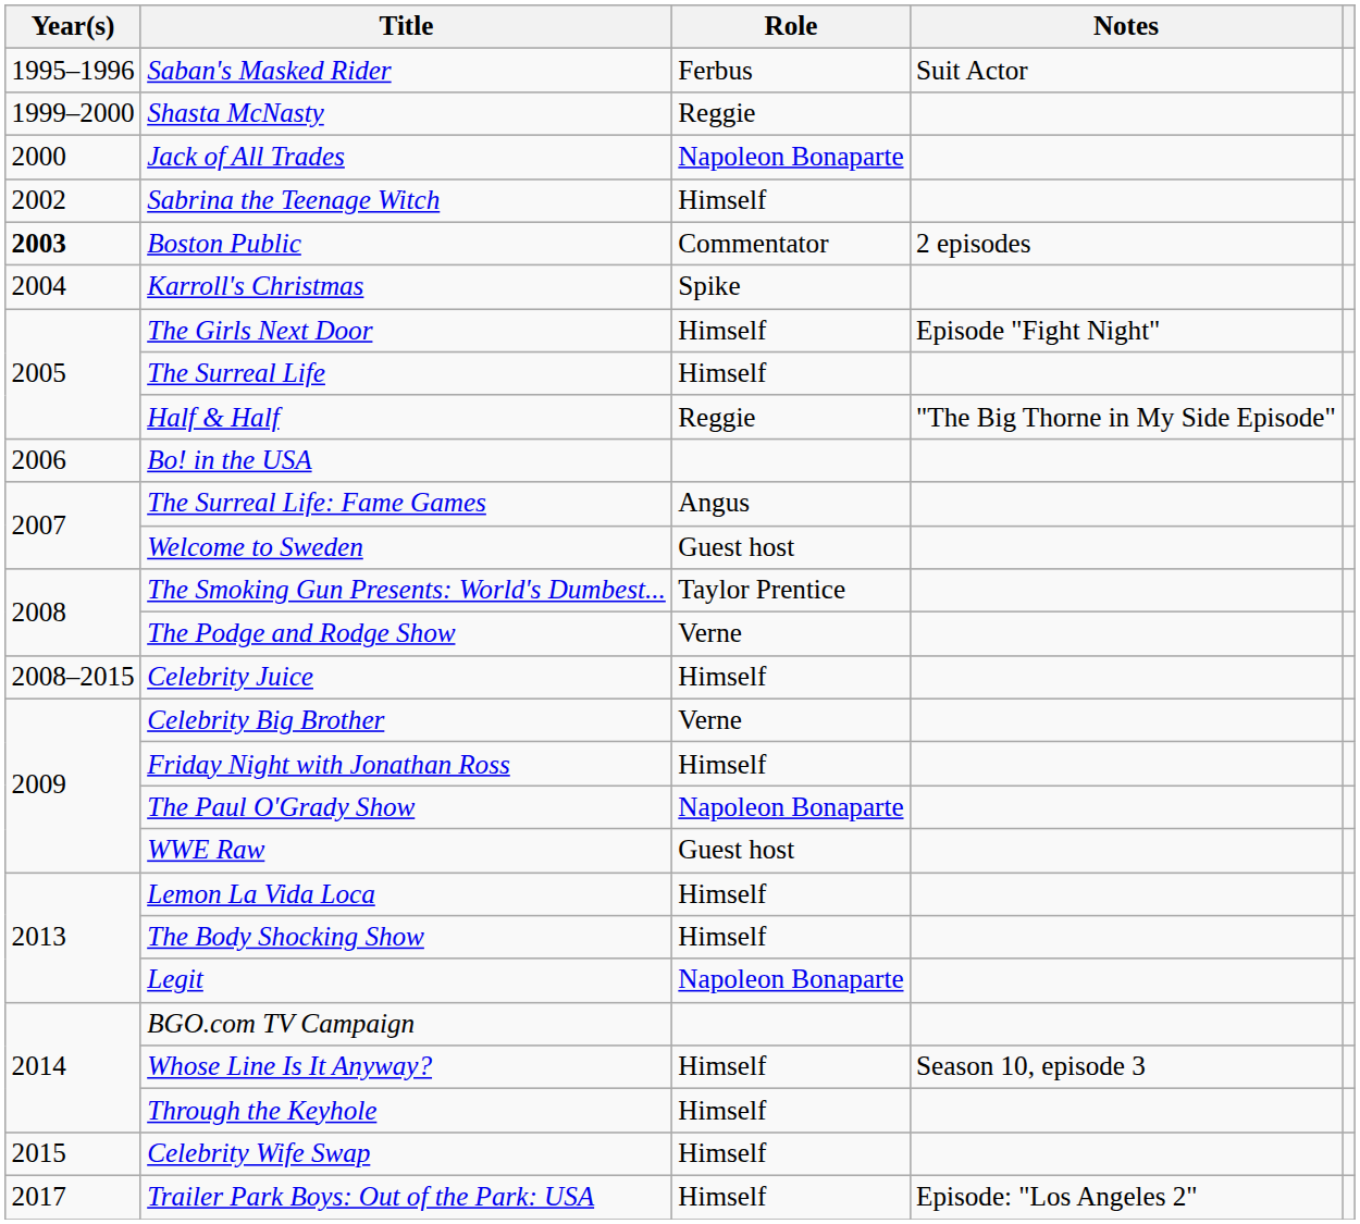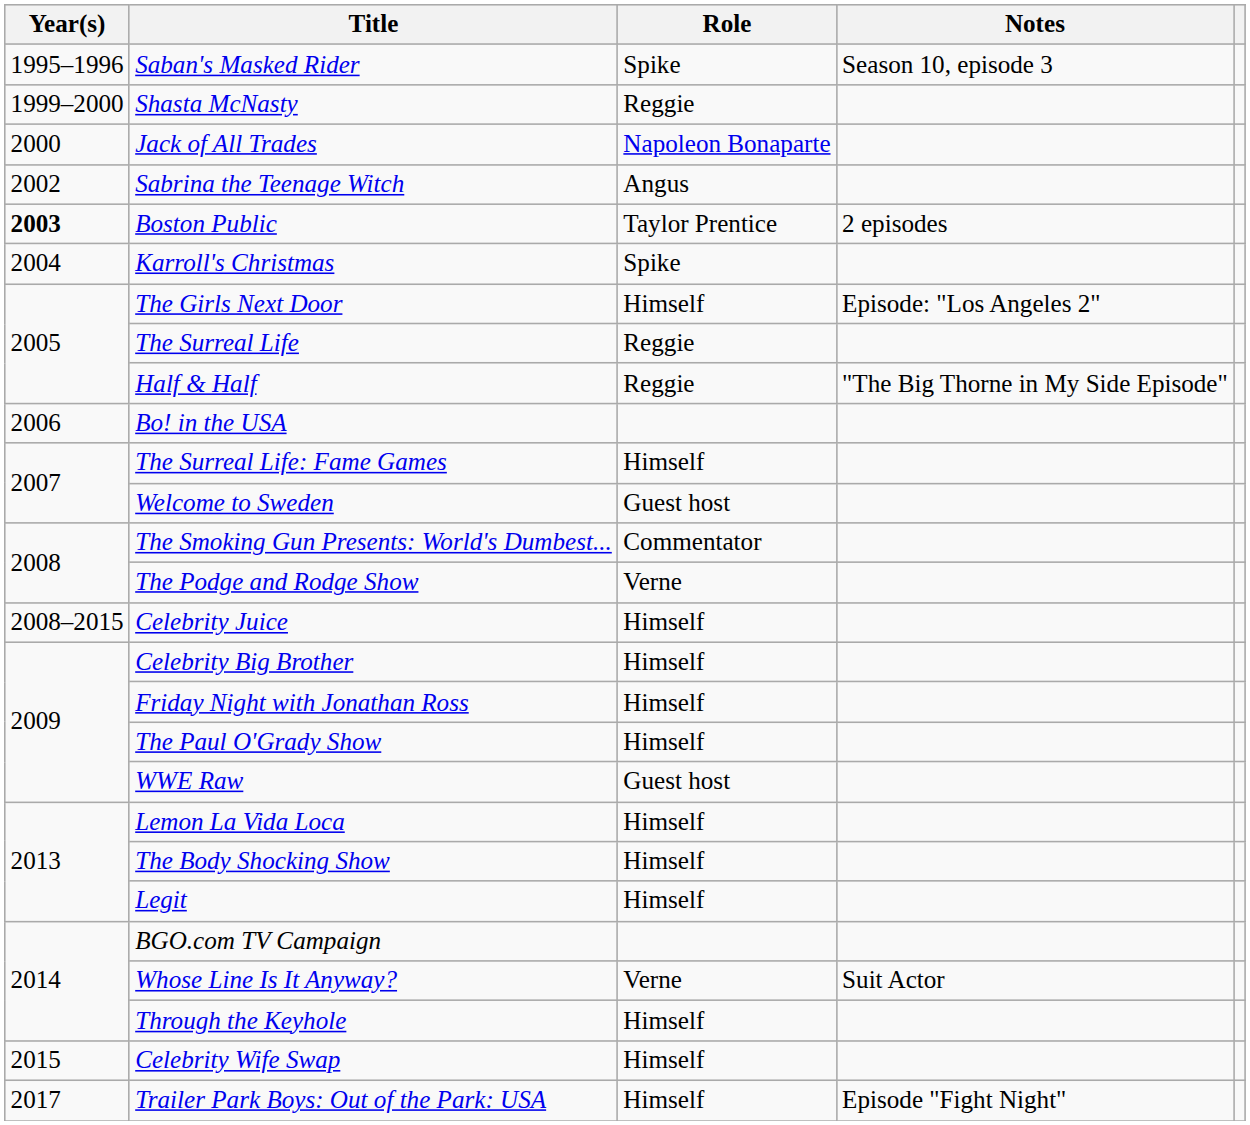Saban's Masked Rider | Role: Ferbus -> Spike
Saban's Masked Rider | Notes: Suit Actor -> Season 10, episode 3
Sabrina the Teenage Witch | Role: Himself -> Angus
Boston Public | Role: Commentator -> Taylor Prentice
The Girls Next Door | Notes: Episode "Fight Night" -> Episode: "Los Angeles 2"
The Surreal Life | Role: Himself -> Reggie
The Surreal Life: Fame Games | Role: Angus -> Himself
The Smoking Gun Presents: World's Dumbest... | Role: Taylor Prentice -> Commentator
Celebrity Big Brother | Role: Verne -> Himself
The Paul O'Grady Show | Role: Napoleon Bonaparte -> Himself
Legit | Role: Napoleon Bonaparte -> Himself
Whose Line Is It Anyway? | Role: Himself -> Verne
Whose Line Is It Anyway? | Notes: Season 10, episode 3 -> Suit Actor
Trailer Park Boys: Out of the Park: USA | Notes: Episode: "Los Angeles 2" -> Episode "Fight Night"
